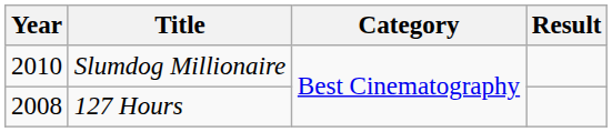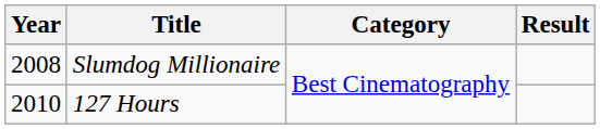Slumdog Millionaire | Year: 2010 -> 2008
127 Hours | Year: 2008 -> 2010
